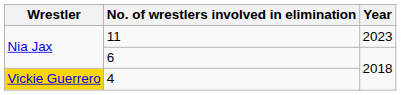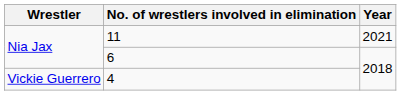11 | Year: 2023 -> 2021
4 | Wrestler: gold background -> no background
